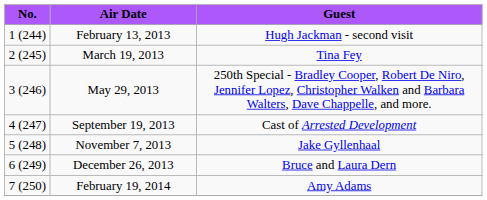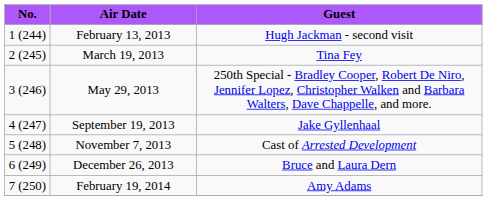September 19, 2013 | Guest: Cast of Arrested Development -> Jake Gyllenhaal
November 7, 2013 | Guest: Jake Gyllenhaal -> Cast of Arrested Development
